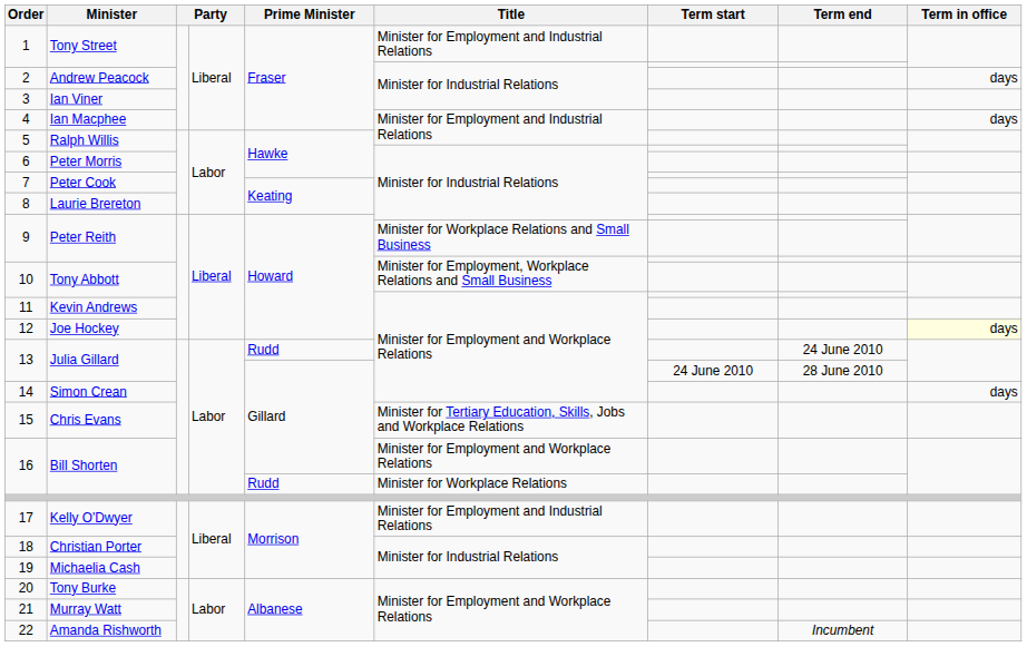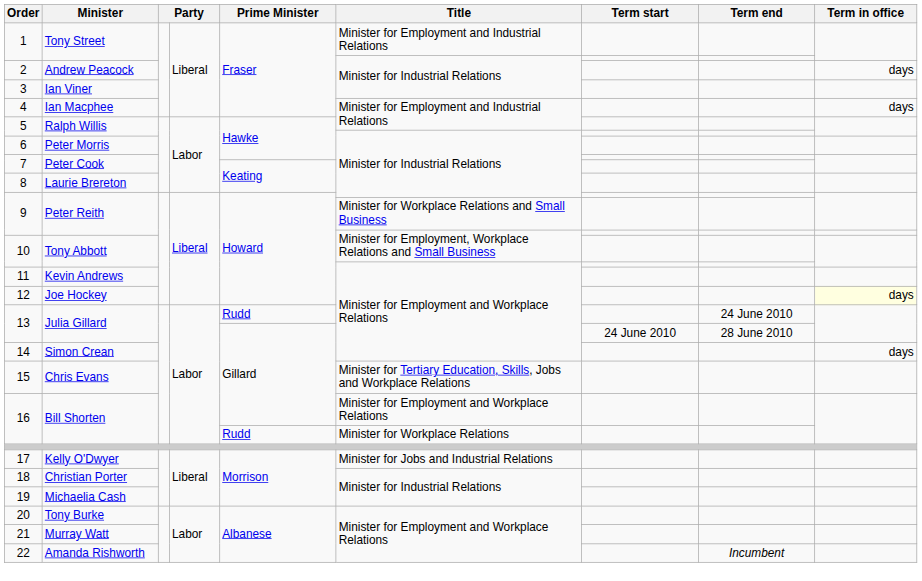17 | Title: Minister for Employment and Industrial Relations -> Minister for Jobs and Industrial Relations
